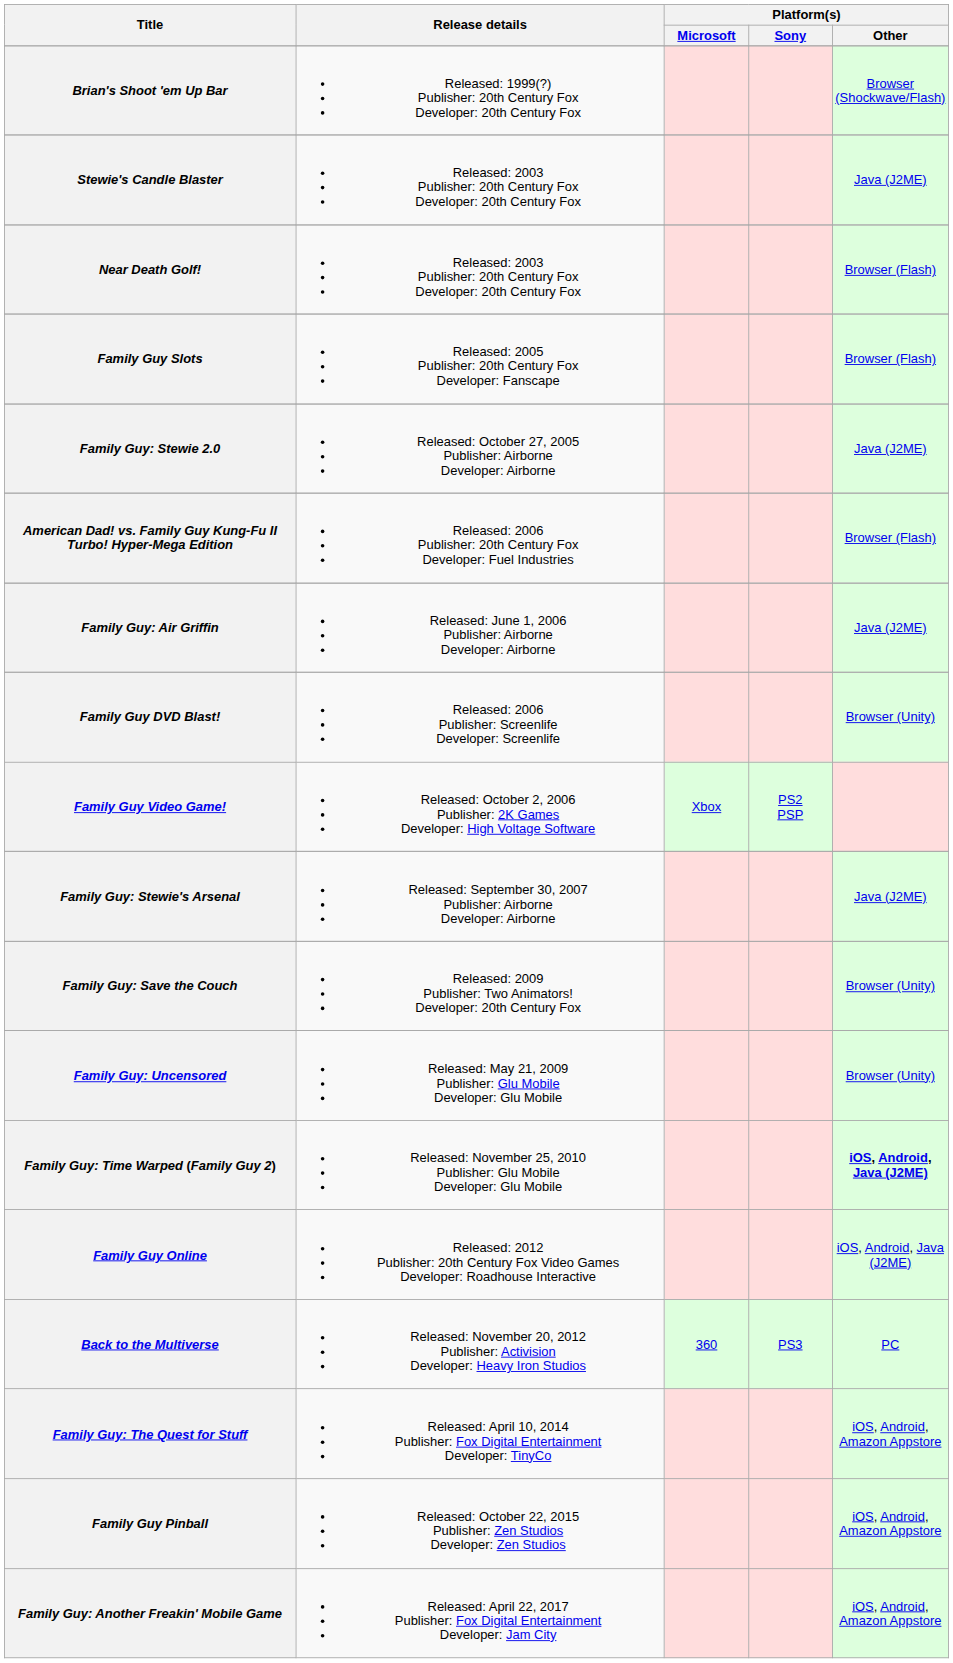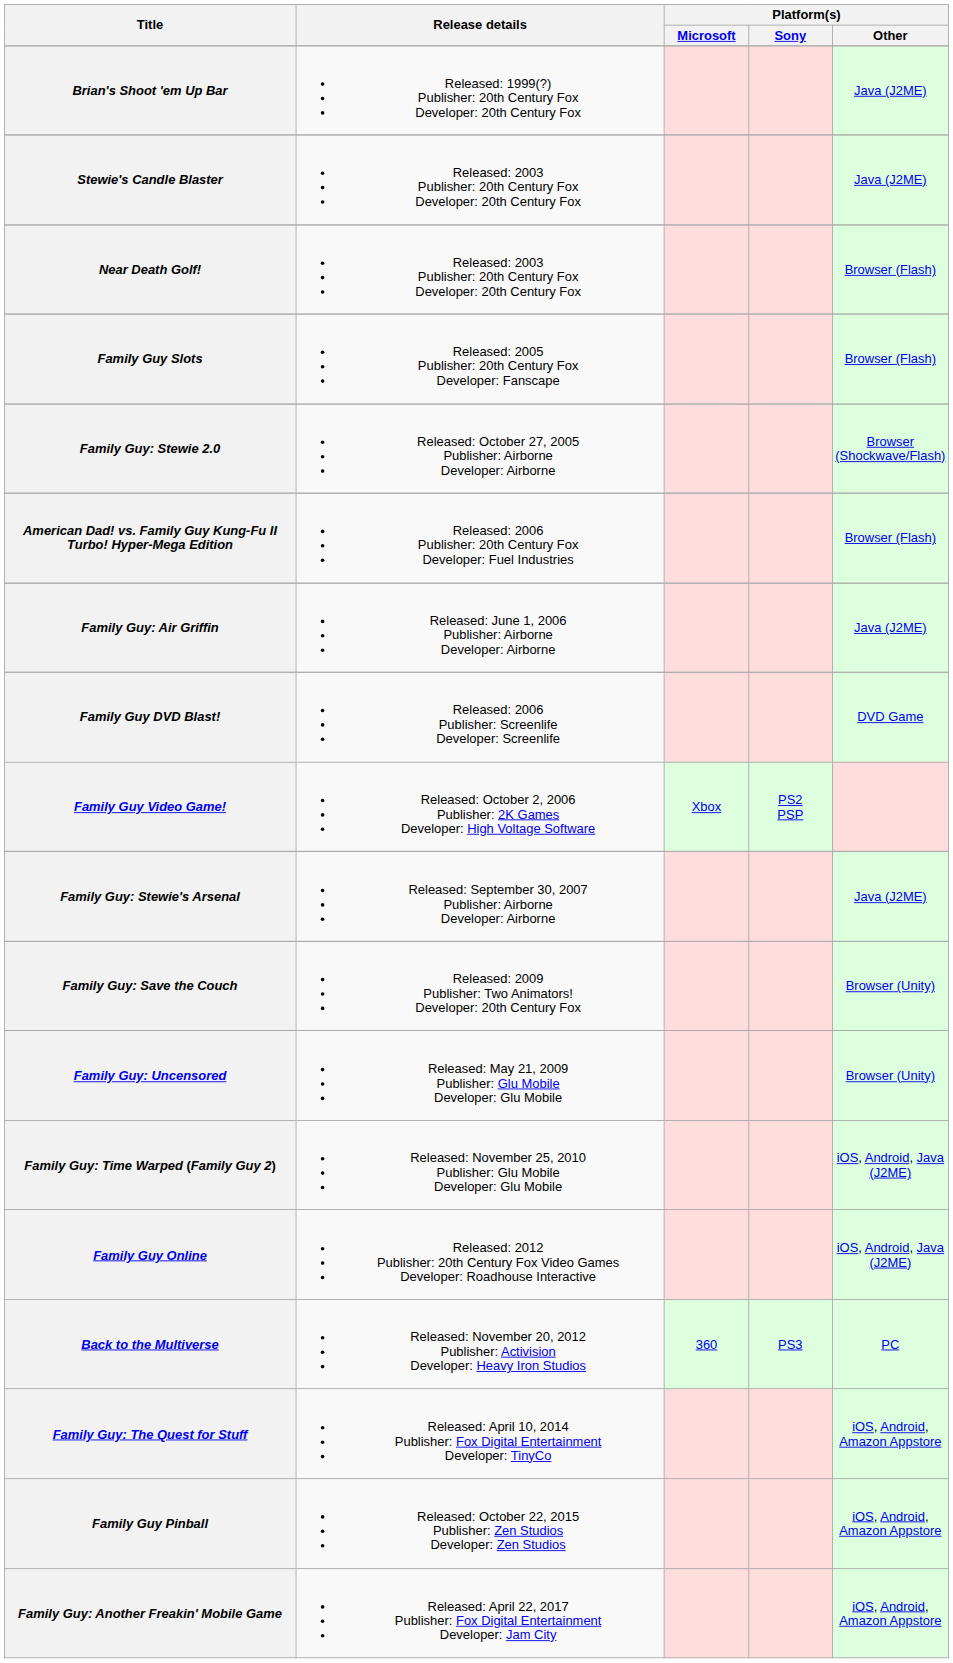Brian's Shoot 'em Up Bar | Platform(s) / Other: Browser (Shockwave/Flash) -> Java (J2ME)
Family Guy: Stewie 2.0 | Platform(s) / Other: Java (J2ME) -> Browser (Shockwave/Flash)
Family Guy DVD Blast! | Platform(s) / Other: Browser (Unity) -> DVD Game
Family Guy: Time Warped (Family Guy 2) | Platform(s) / Other: bold -> normal
